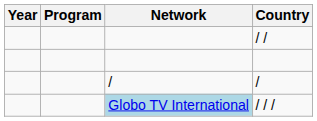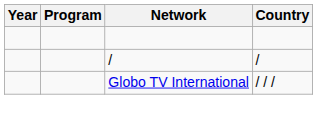- row: / /
/ / / | Network: lightblue background -> no background
